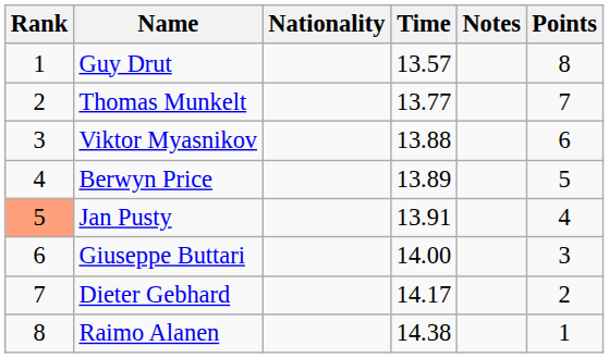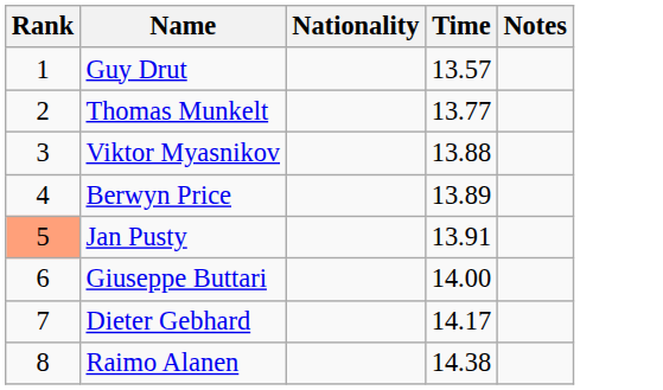- column: Points | 8 | 7 | 6 | 5 | 4 | 3 | 2 | 1
